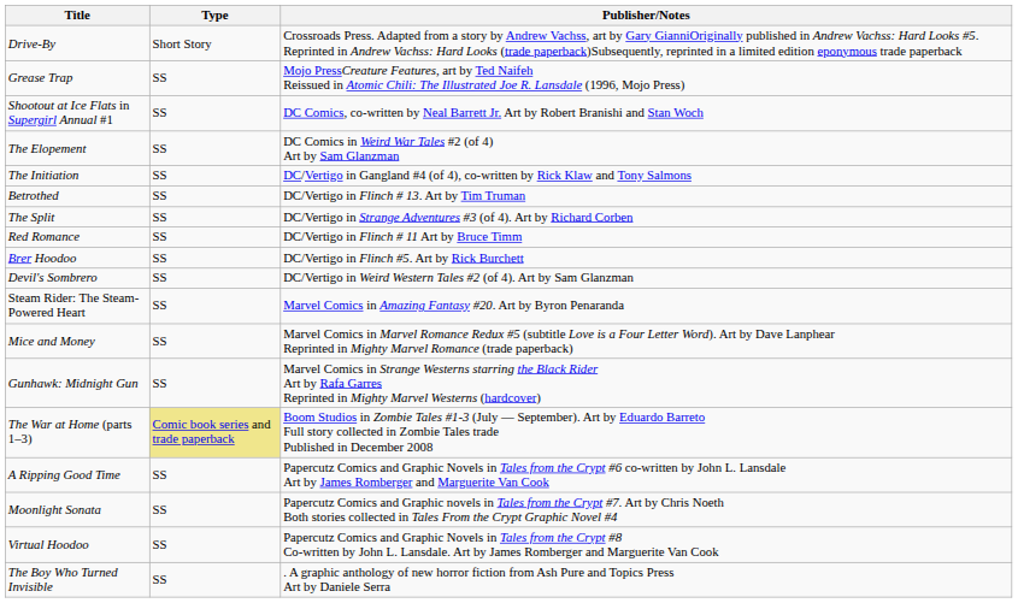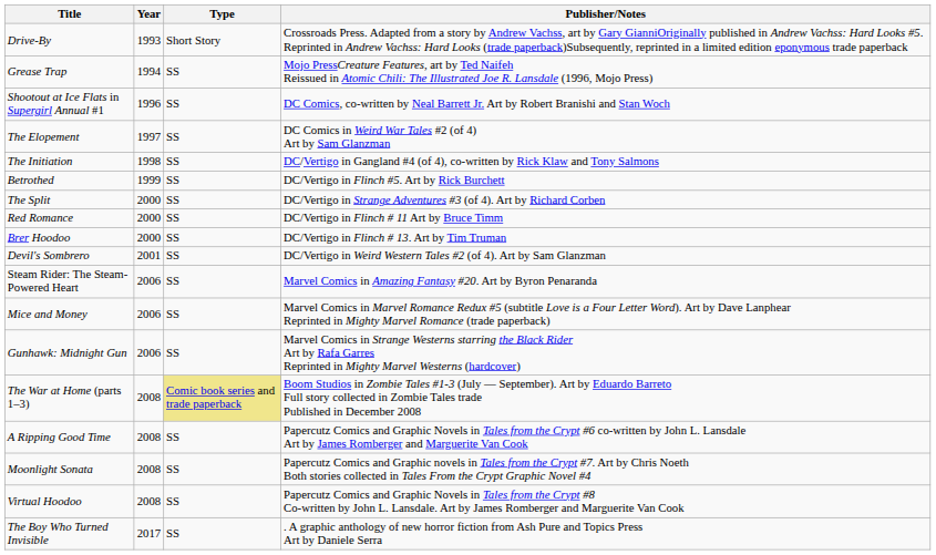+ column: Year | 1993 | 1994 | 1996 | 1997 | 1998 | 1999 | 2000 | 2000 | 2000 | 2001 | 2006 | 2006 | 2006 | 2008 | 2008 | 2008 | 2008 | 2017
Betrothed | Publisher/Notes: DC/Vertigo in Flinch # 13. Art by Tim Truman -> DC/Vertigo in Flinch #5. Art by Rick Burchett
Brer Hoodoo | Publisher/Notes: DC/Vertigo in Flinch #5. Art by Rick Burchett -> DC/Vertigo in Flinch # 13. Art by Tim Truman
